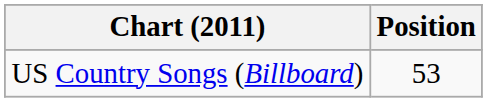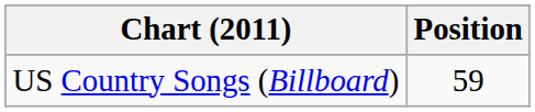US Country Songs (Billboard) | Position: 53 -> 59
